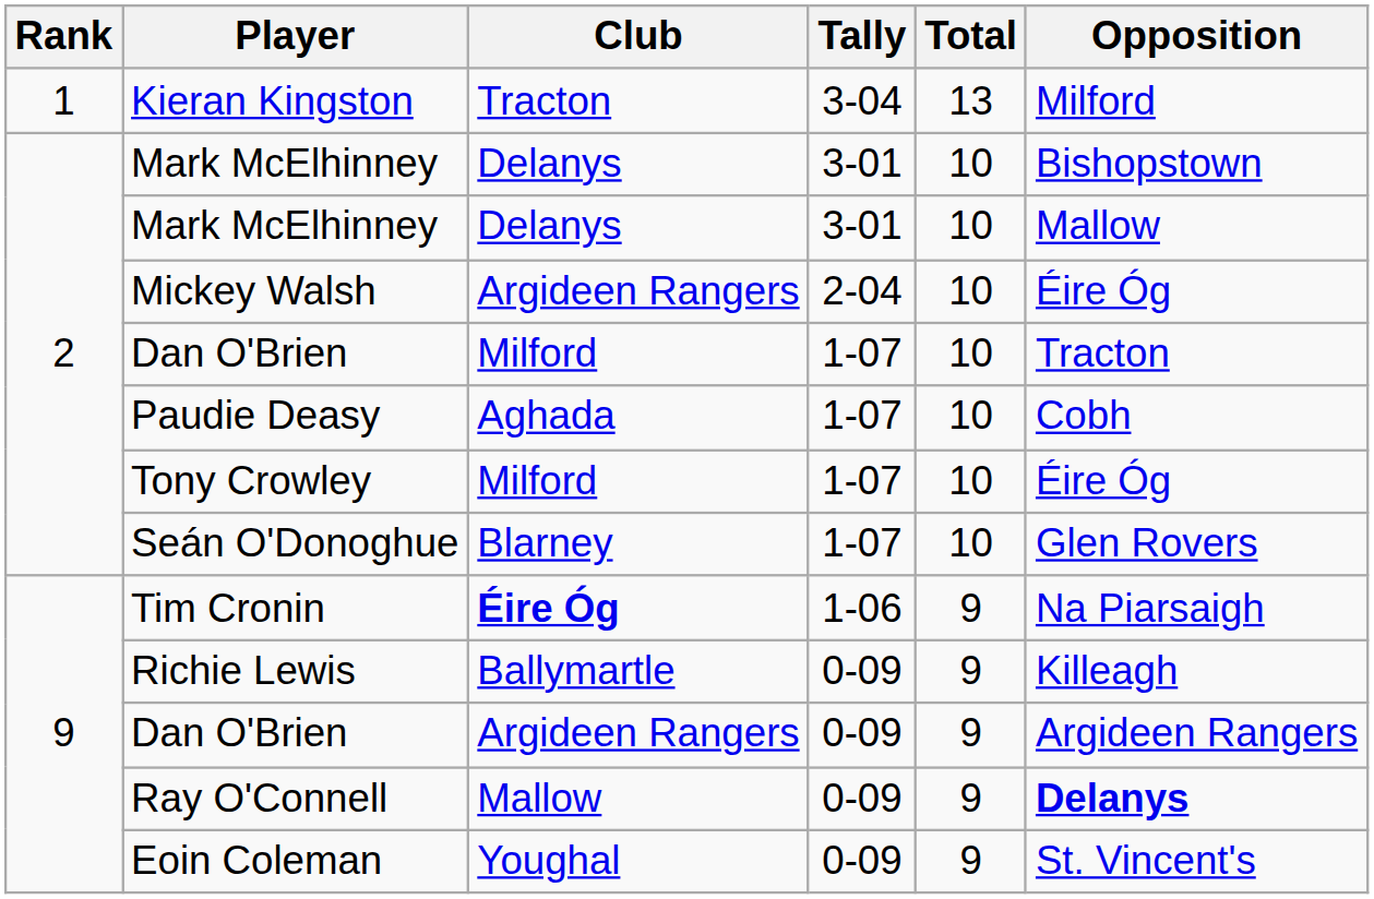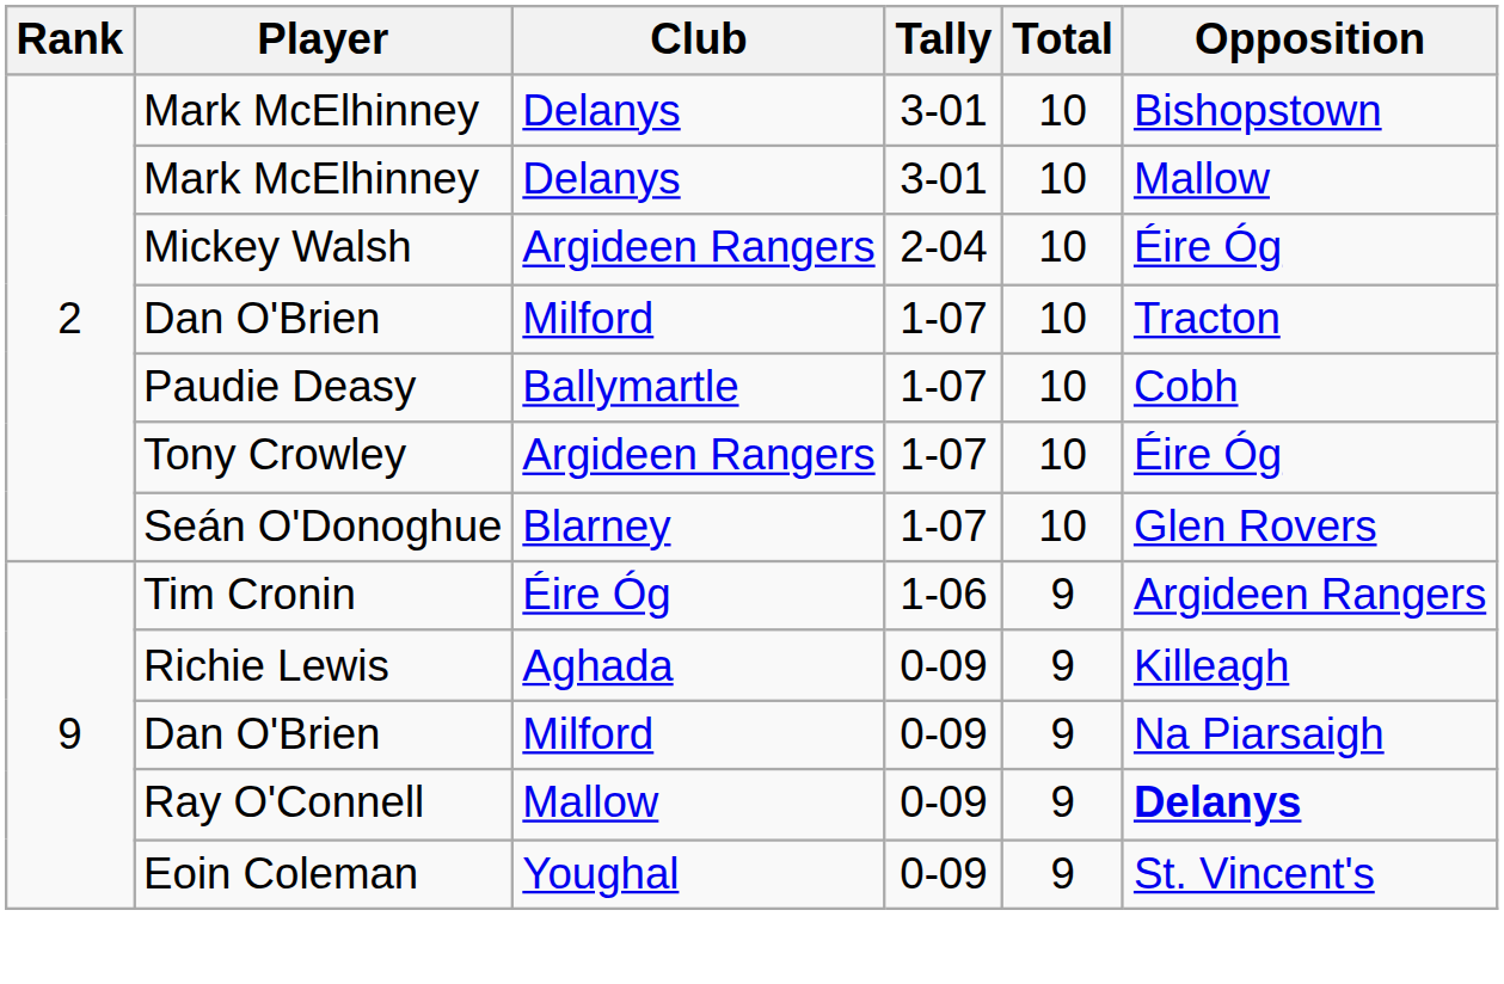- row: 1 | Kieran Kingston | Tracton | 3-04 | 13 | Milford
Paudie Deasy | Club: Aghada -> Ballymartle
Tony Crowley | Club: Milford -> Argideen Rangers
Tim Cronin | Club: bold -> normal
Tim Cronin | Opposition: Na Piarsaigh -> Argideen Rangers
Richie Lewis | Club: Ballymartle -> Aghada
Dan O'Brien / 0-09 | Club: Argideen Rangers -> Milford
Dan O'Brien / 0-09 | Opposition: Argideen Rangers -> Na Piarsaigh
